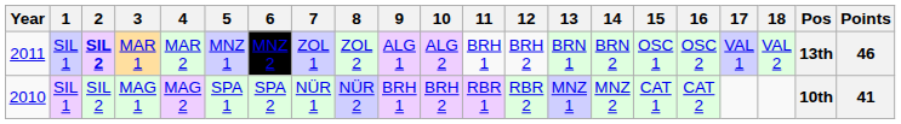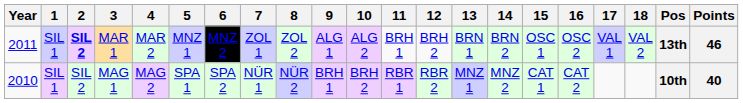MAG 1 | Points: 41 -> 40
